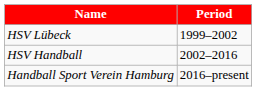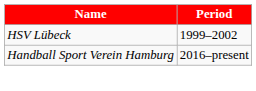- row: HSV Handball | 2002–2016
